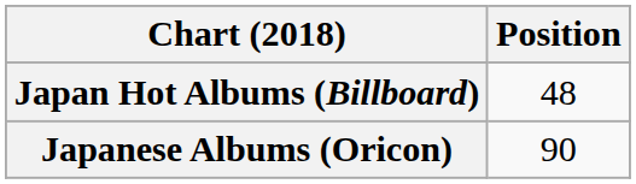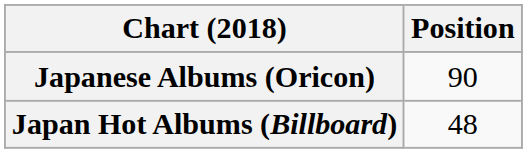rows swapped: Japan Hot Albums (Billboard) <-> Japanese Albums (Oricon)
